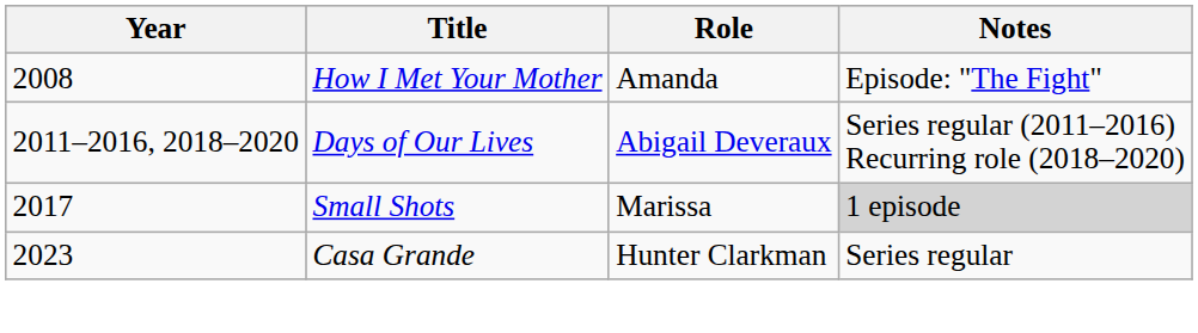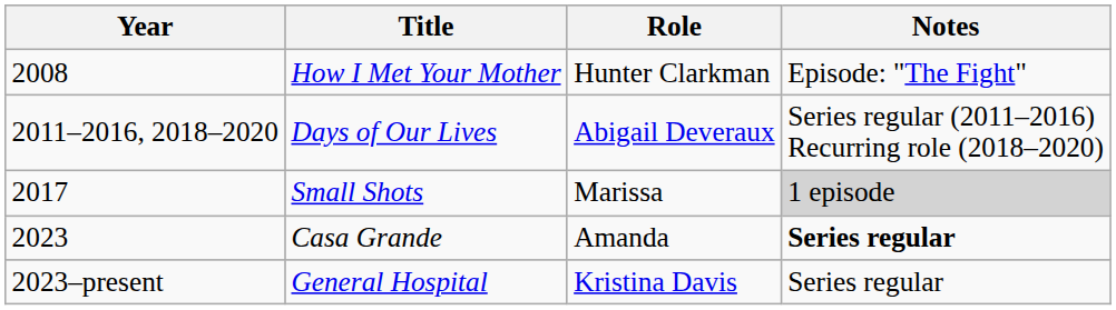How I Met Your Mother | Role: Amanda -> Hunter Clarkman
Casa Grande | Role: Hunter Clarkman -> Amanda
Casa Grande | Notes: normal -> bold
+ row: 2023–present | General Hospital | Kristina Davis | Series regular
